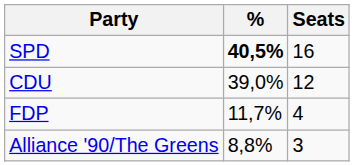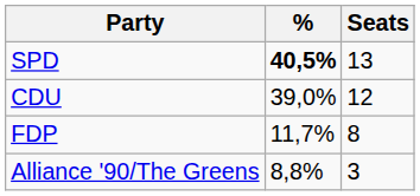SPD | Seats: 16 -> 13
FDP | Seats: 4 -> 8
